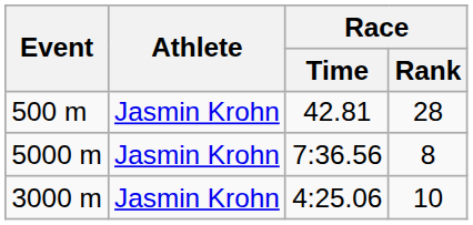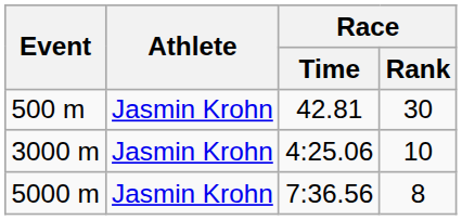500 m | Race / Rank: 28 -> 30
rows swapped: 3000 m <-> 5000 m
